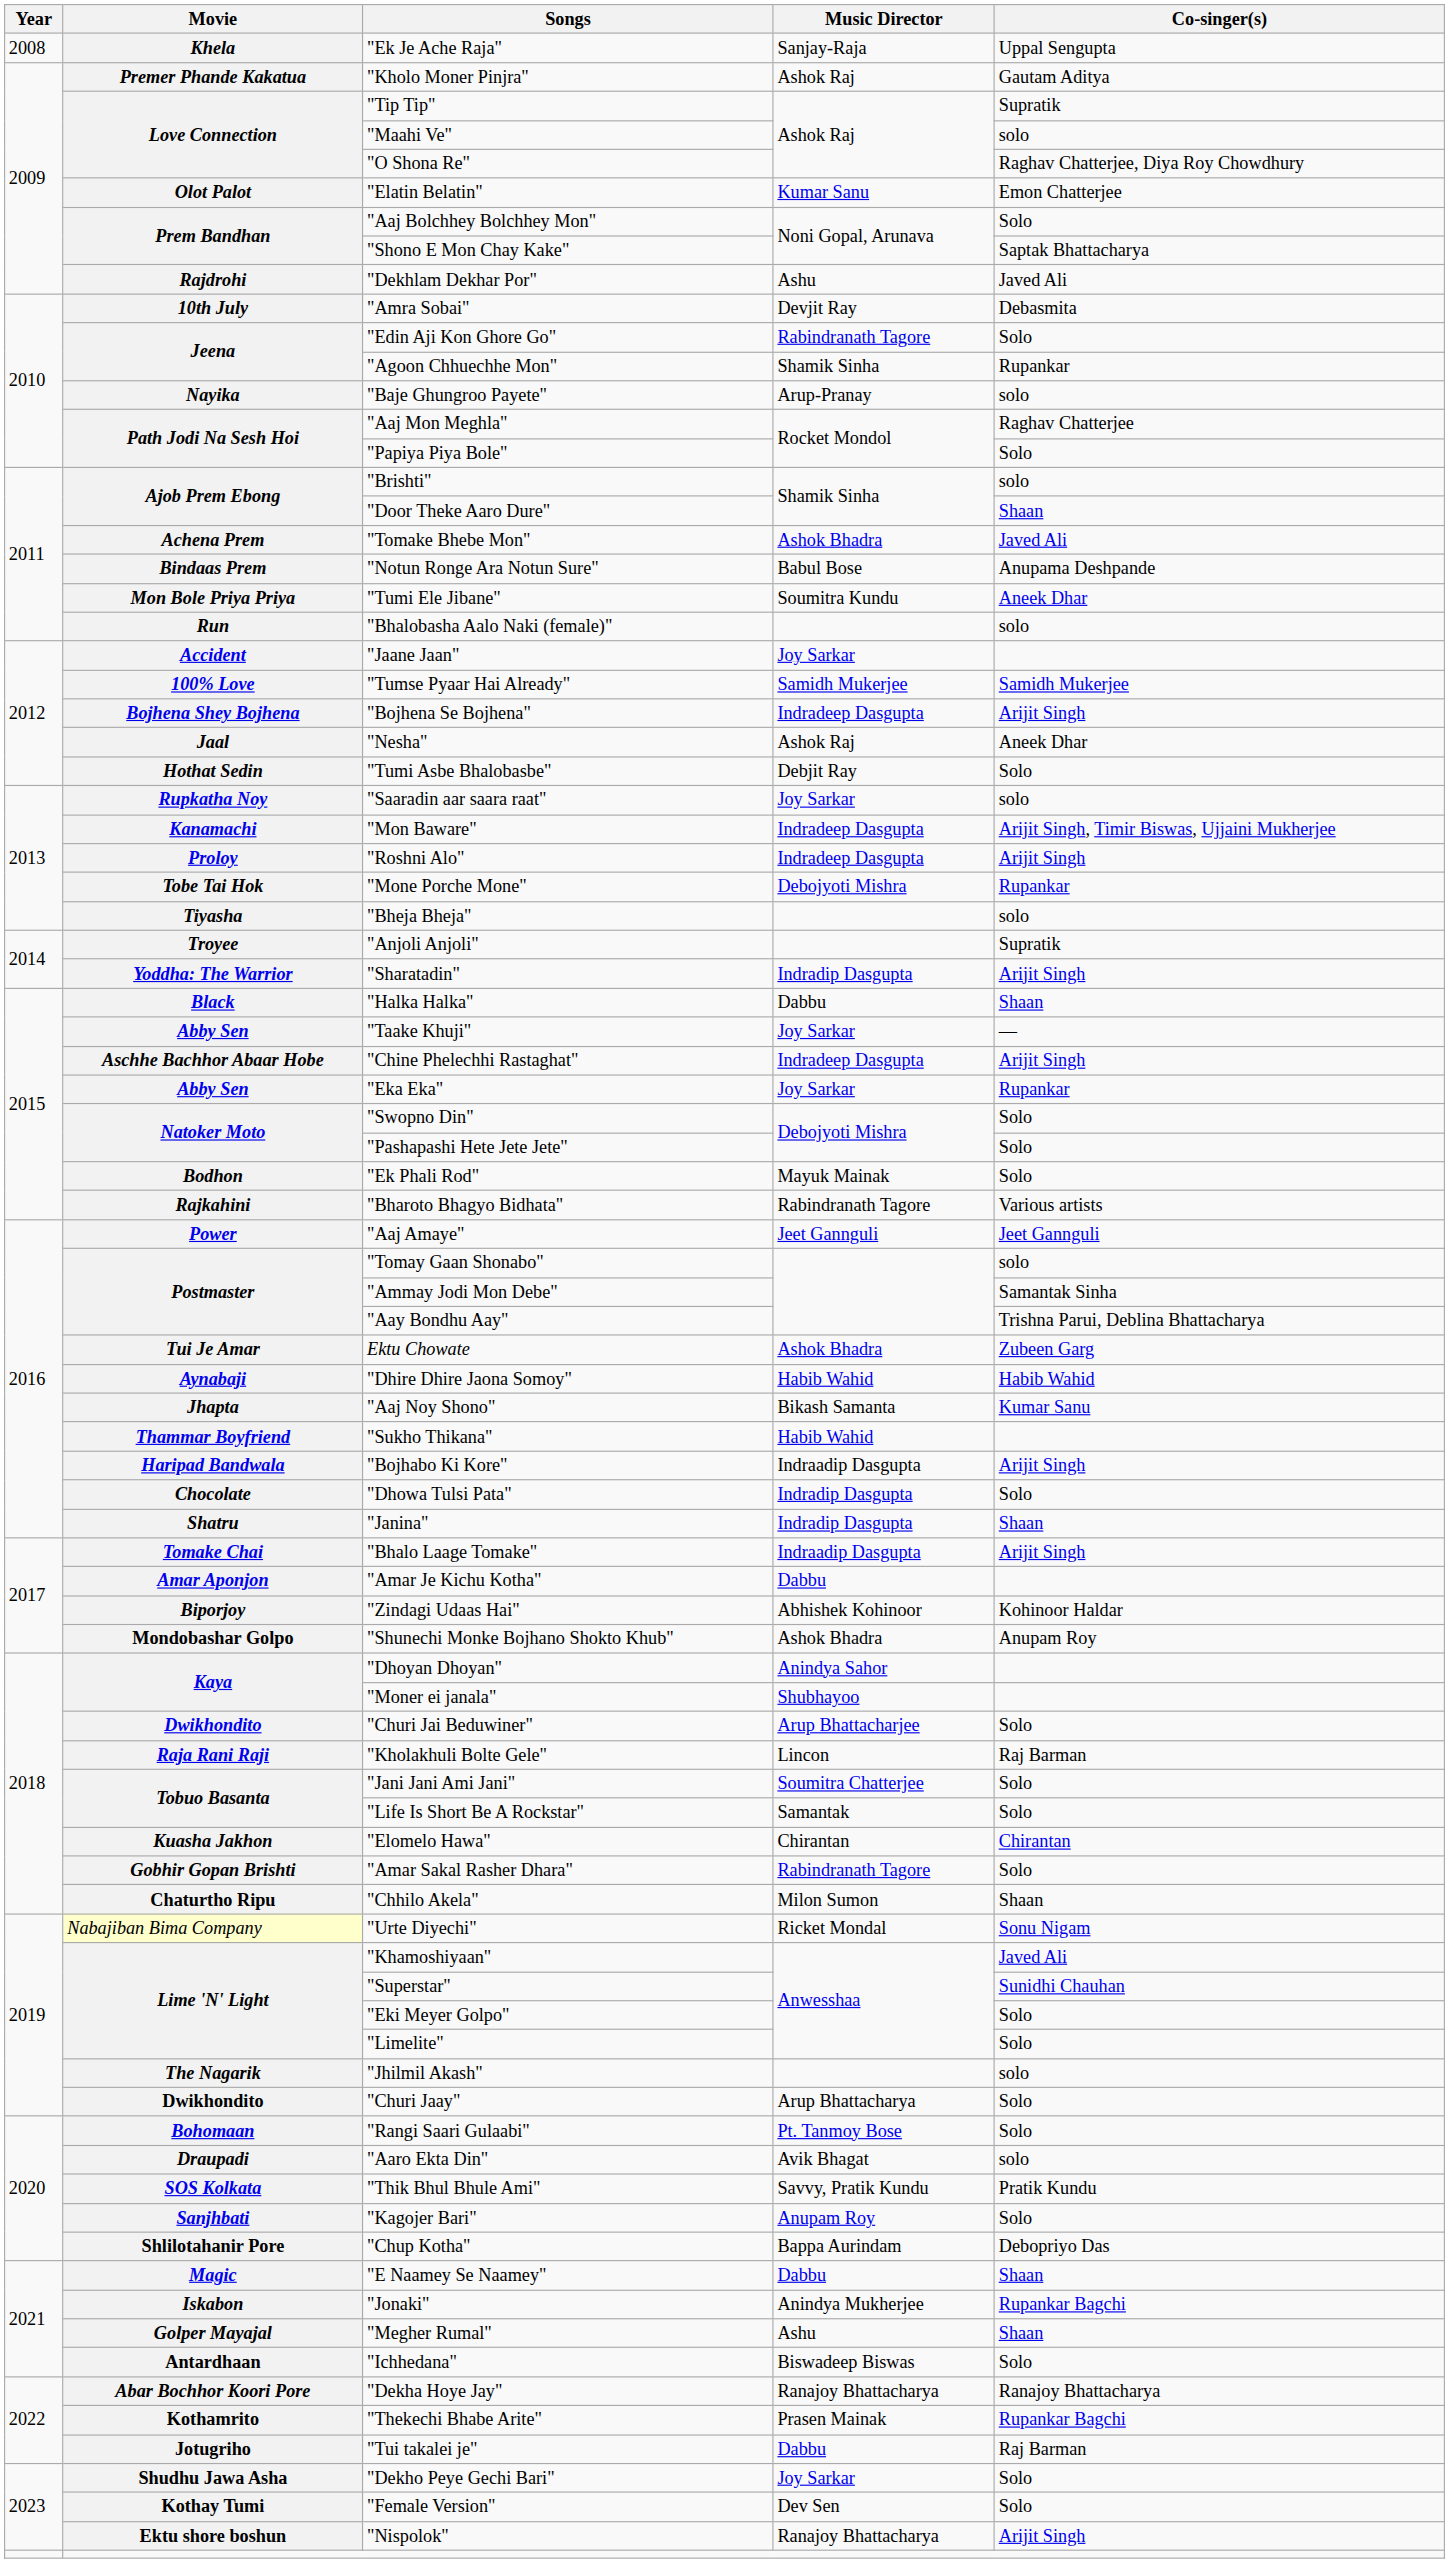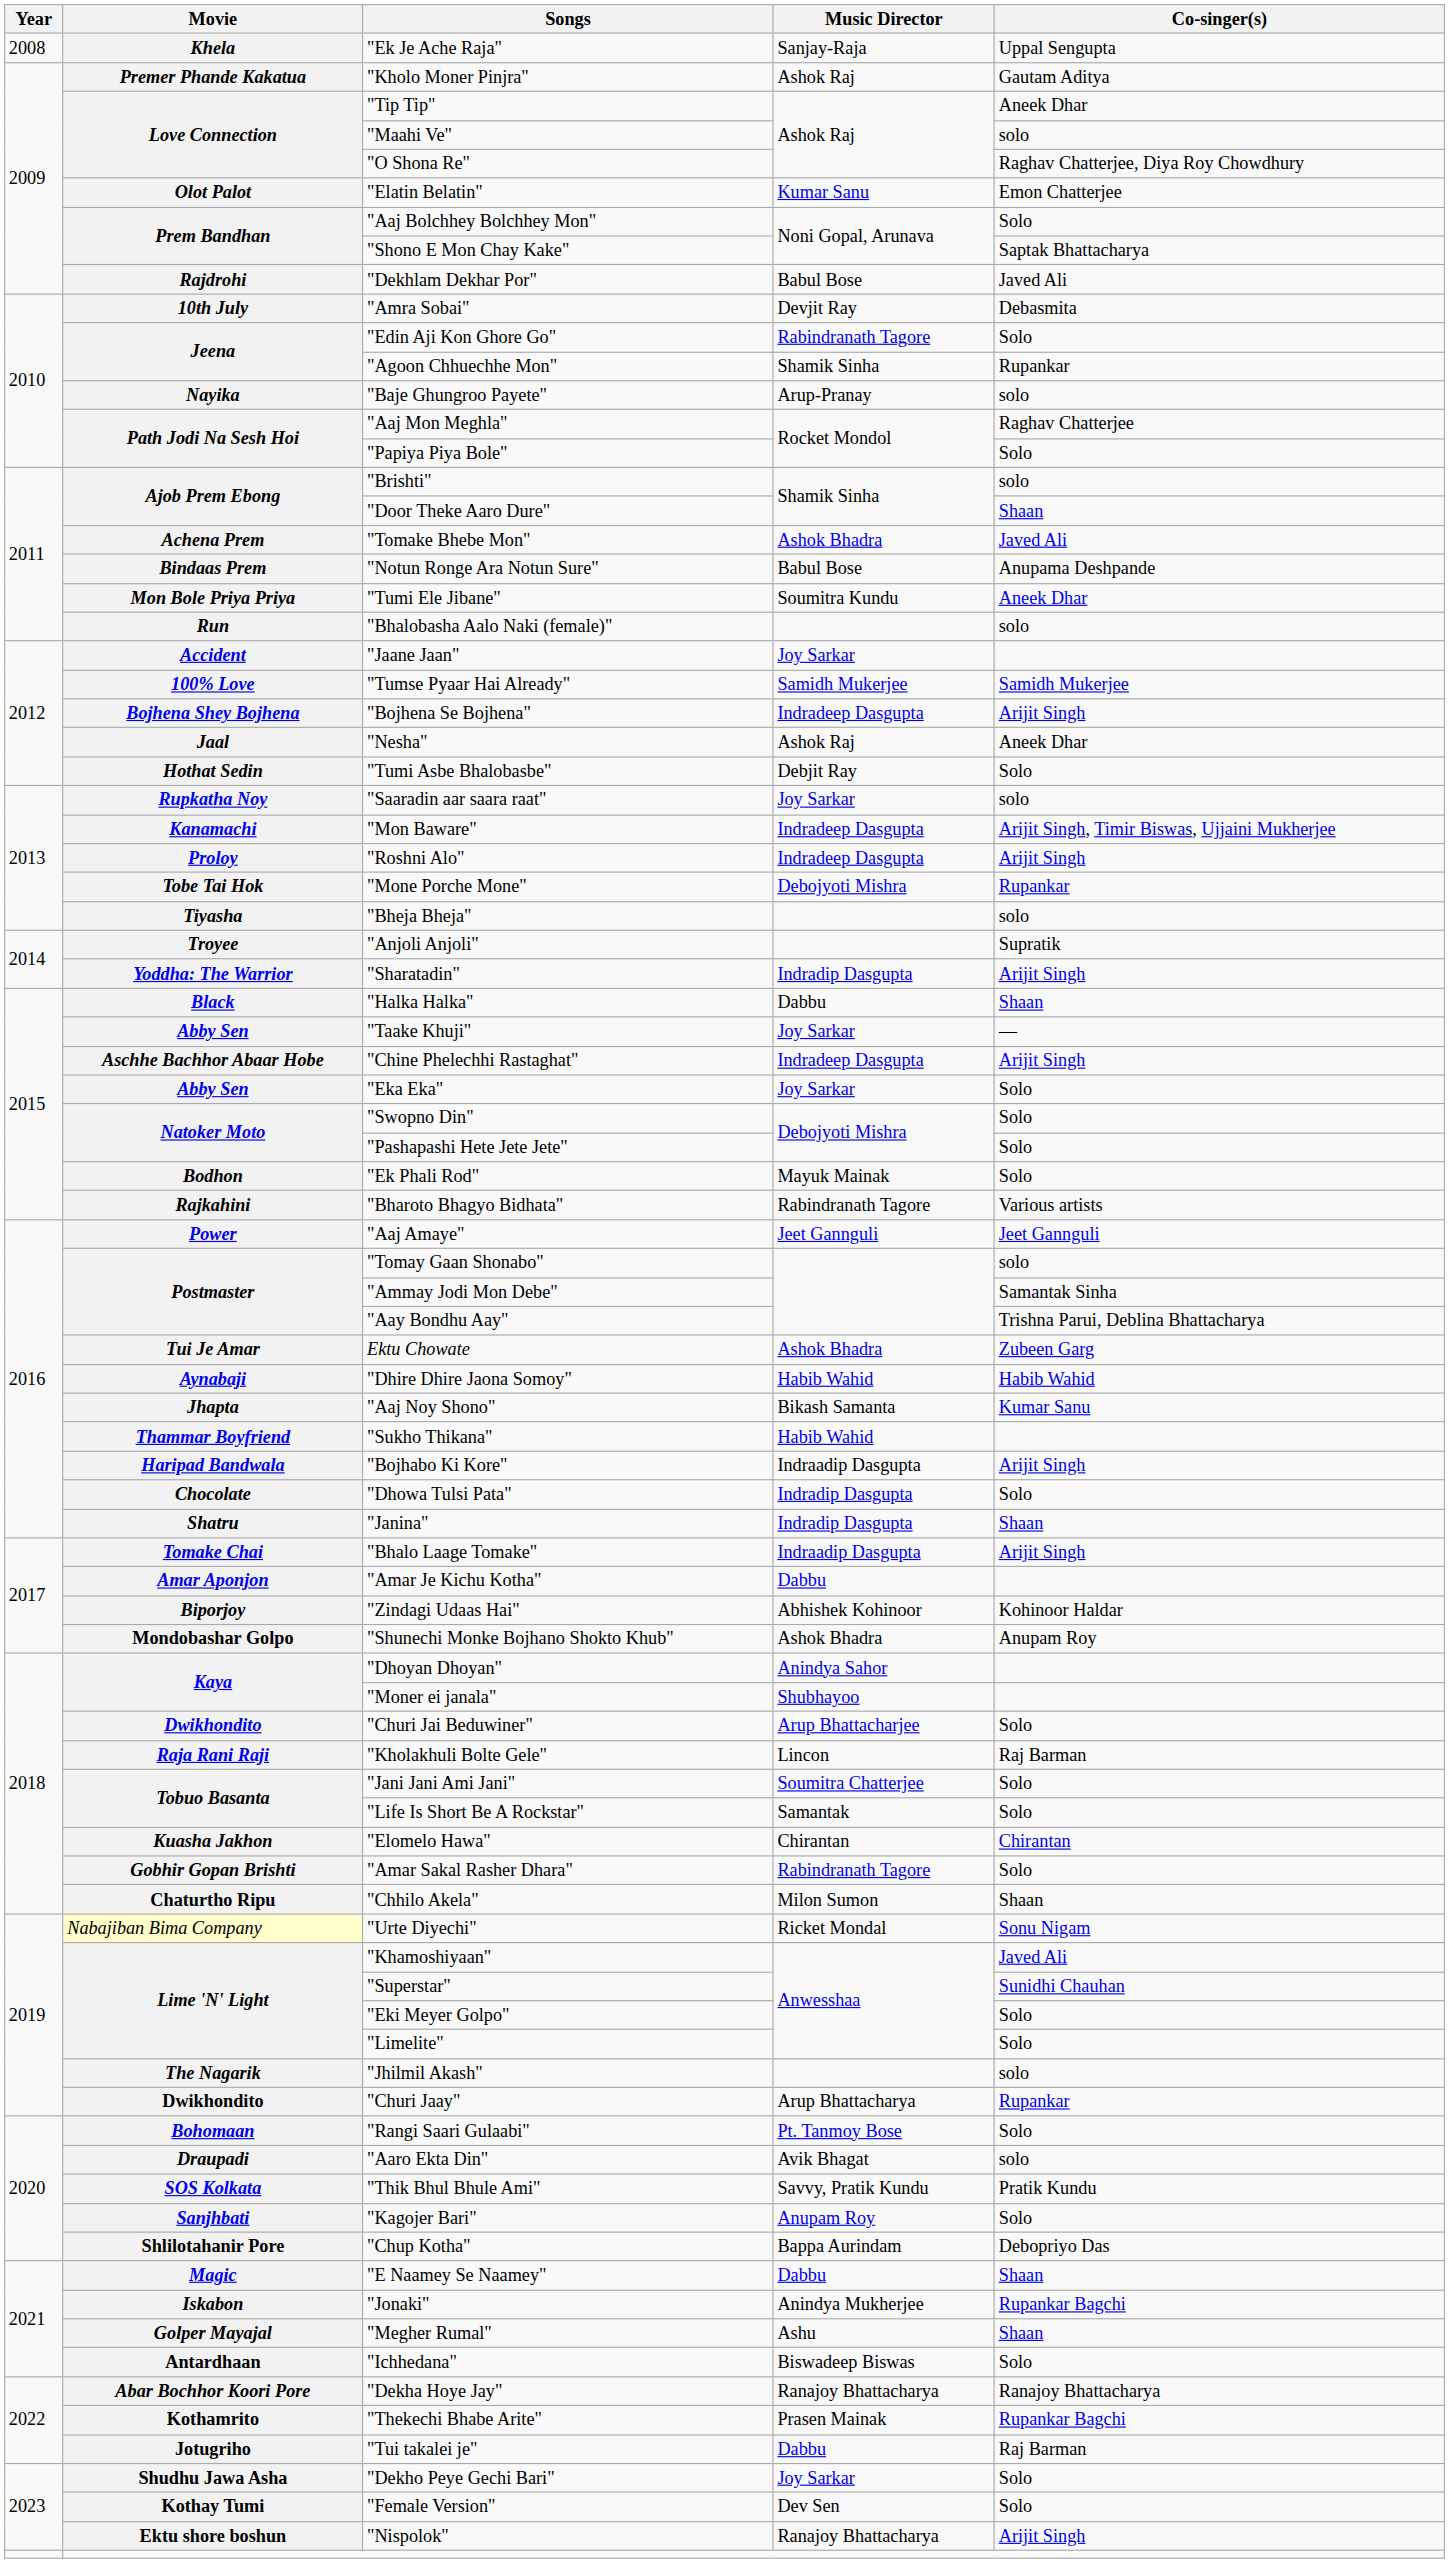"Tip Tip" | Co-singer(s): Supratik -> Aneek Dhar
"Dekhlam Dekhar Por" | Music Director: Ashu -> Babul Bose
"Eka Eka" | Co-singer(s): Rupankar -> Solo
"Churi Jaay" | Co-singer(s): Solo -> Rupankar
